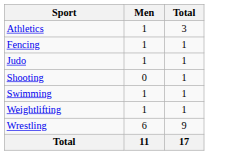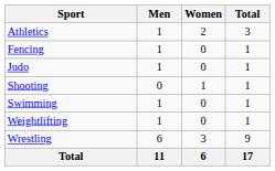+ column: Women | 2 | 0 | 0 | 1 | 0 | 0 | 3 | 6
